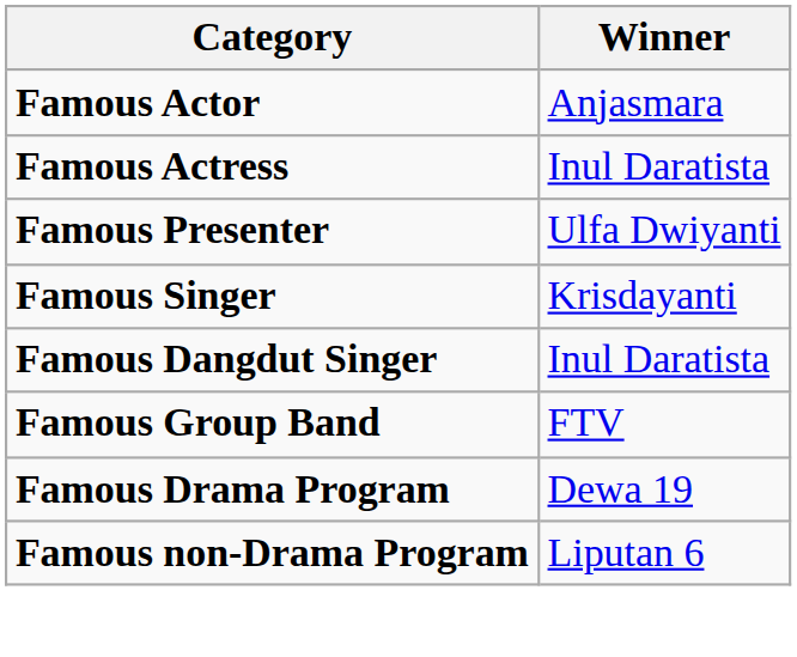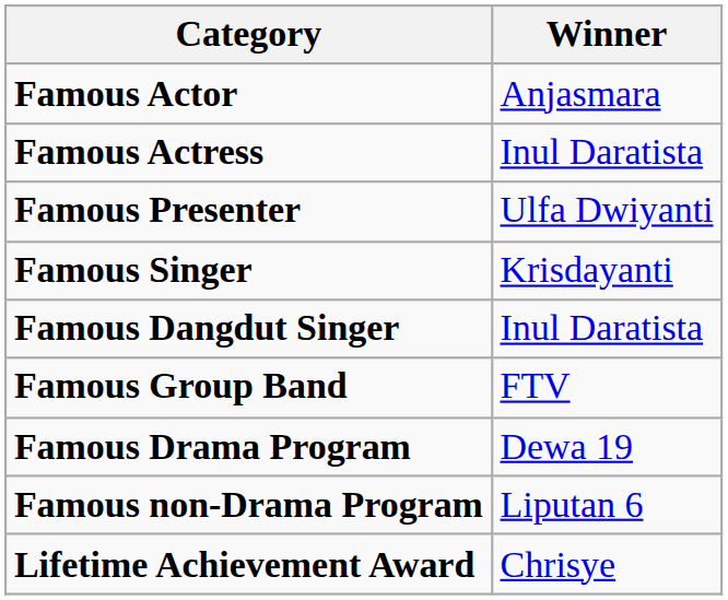+ row: Lifetime Achievement Award | Chrisye
